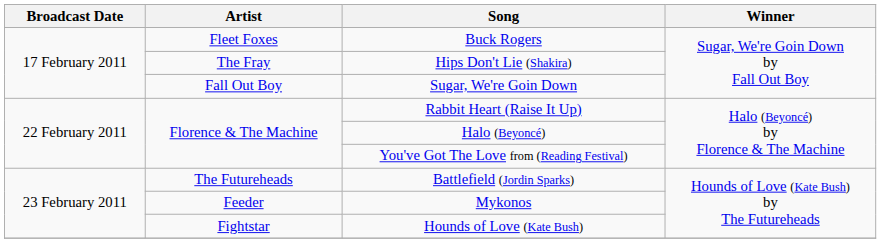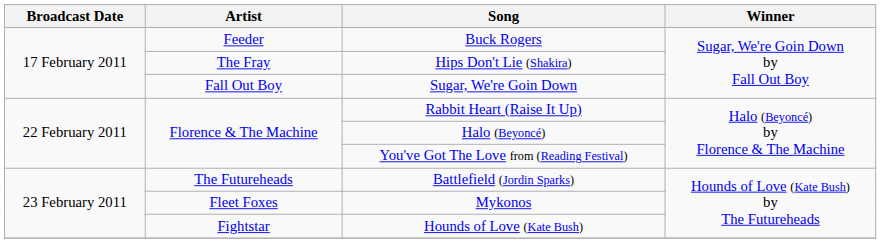Buck Rogers | Artist: Fleet Foxes -> Feeder
Mykonos | Artist: Feeder -> Fleet Foxes
